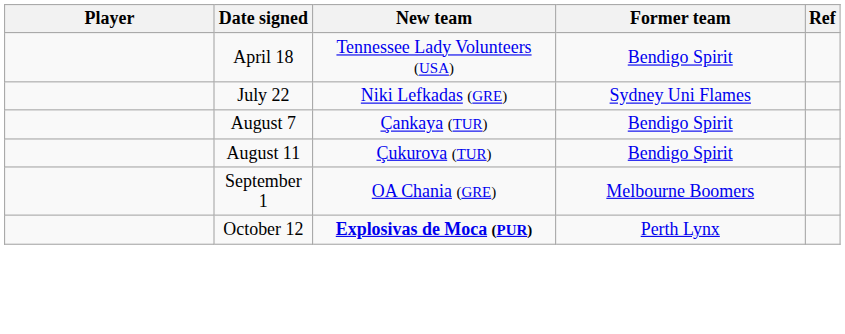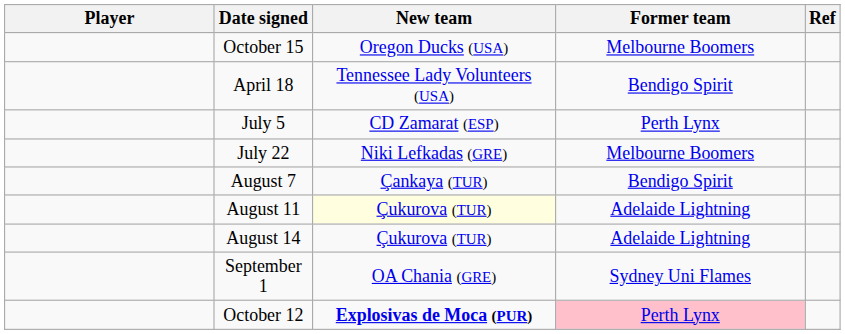+ row: October 15 | Oregon Ducks (USA) | Melbourne Boomers
+ row: July 5 | CD Zamarat (ESP) | Perth Lynx
July 22 | Former team: Sydney Uni Flames -> Melbourne Boomers
August 11 | New team: no background -> lightyellow background
August 11 | Former team: Bendigo Spirit -> Adelaide Lightning
+ row: August 14 | Çukurova (TUR) | Adelaide Lightning
September 1 | Former team: Melbourne Boomers -> Sydney Uni Flames
October 12 | Former team: no background -> pink background
